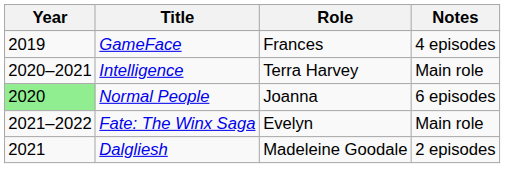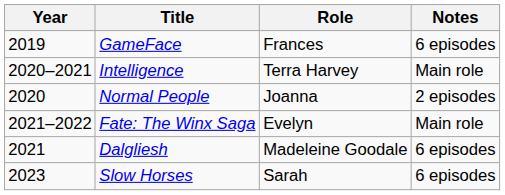GameFace | Notes: 4 episodes -> 6 episodes
Normal People | Year: lightgreen background -> no background
Normal People | Notes: 6 episodes -> 2 episodes
Dalgliesh | Notes: 2 episodes -> 6 episodes
+ row: 2023 | Slow Horses | Sarah | 6 episodes
